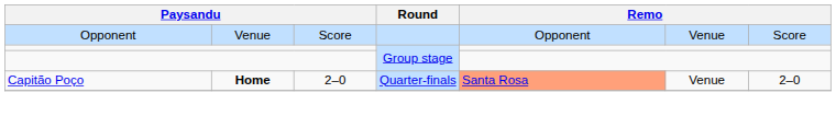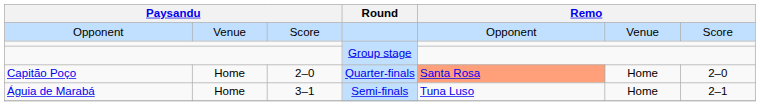Capitão Poço | column 2: bold -> normal
Capitão Poço | column 6: Venue -> Home
+ row: Águia de Marabá | Home | 3–1 | Semi-finals | Tuna Luso | Home | 2–1
